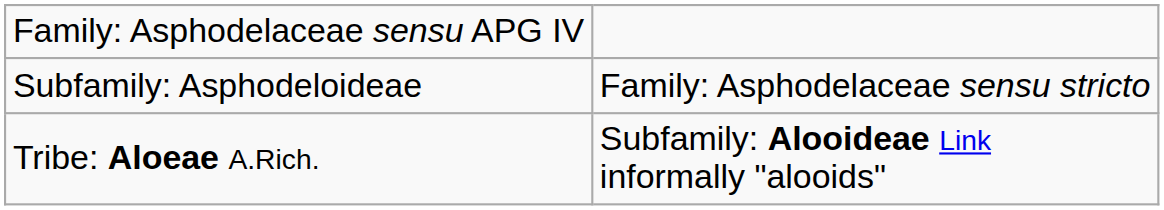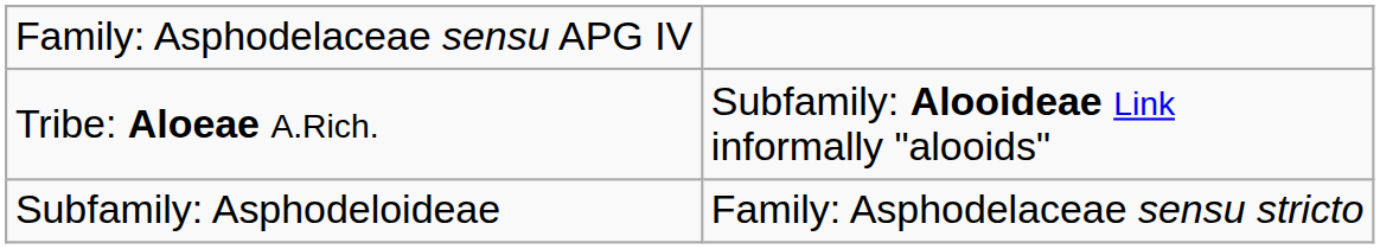rows swapped: Subfamily: Asphodeloideae <-> Tribe: Aloeae A.Rich.
